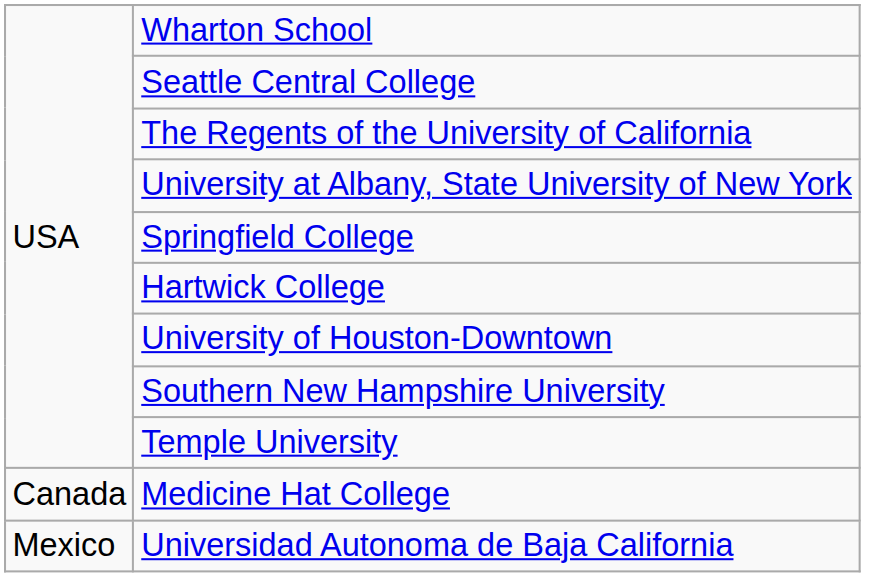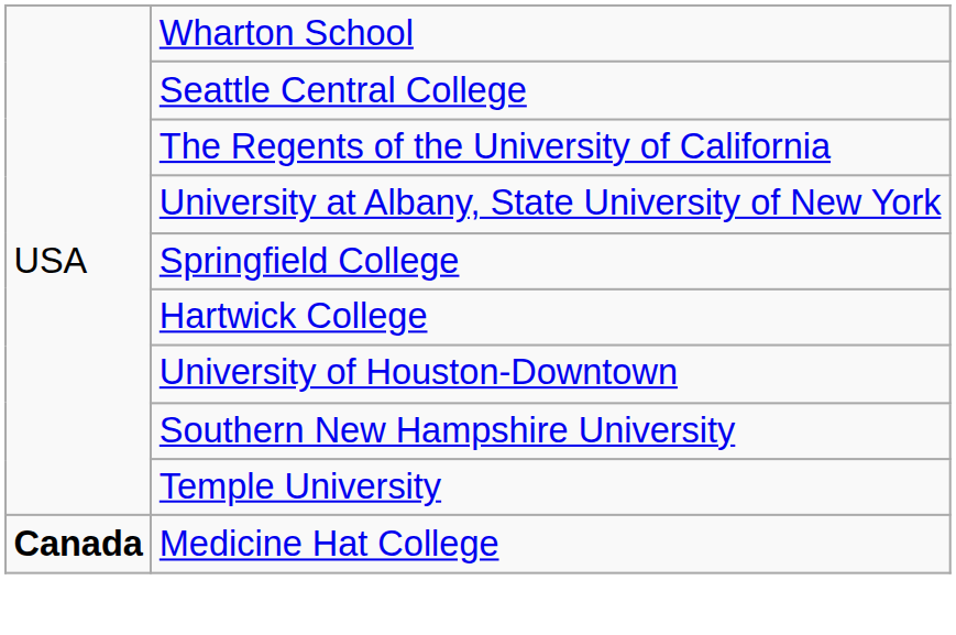Medicine Hat College | column 1: normal -> bold
- row: Mexico | Universidad Autonoma de Baja California
